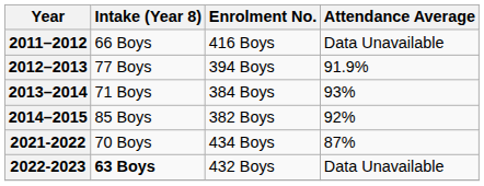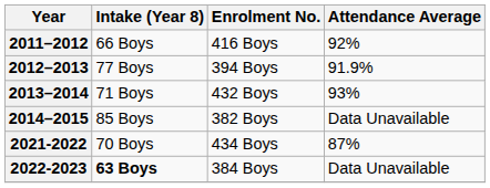2011–2012 | Attendance Average: Data Unavailable -> 92%
2013–2014 | Enrolment No.: 384 Boys -> 432 Boys
2014–2015 | Attendance Average: 92% -> Data Unavailable
2022-2023 | Enrolment No.: 432 Boys -> 384 Boys
